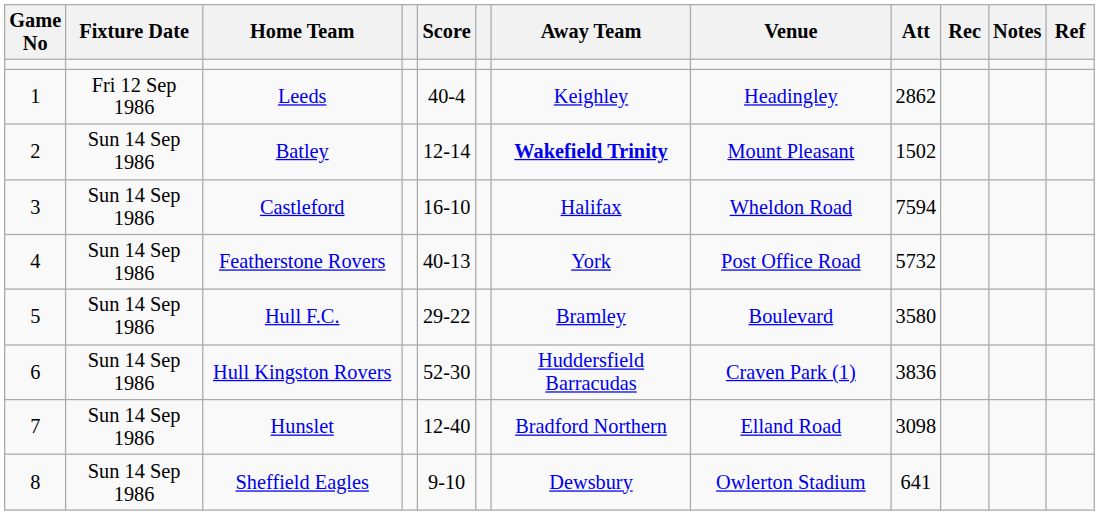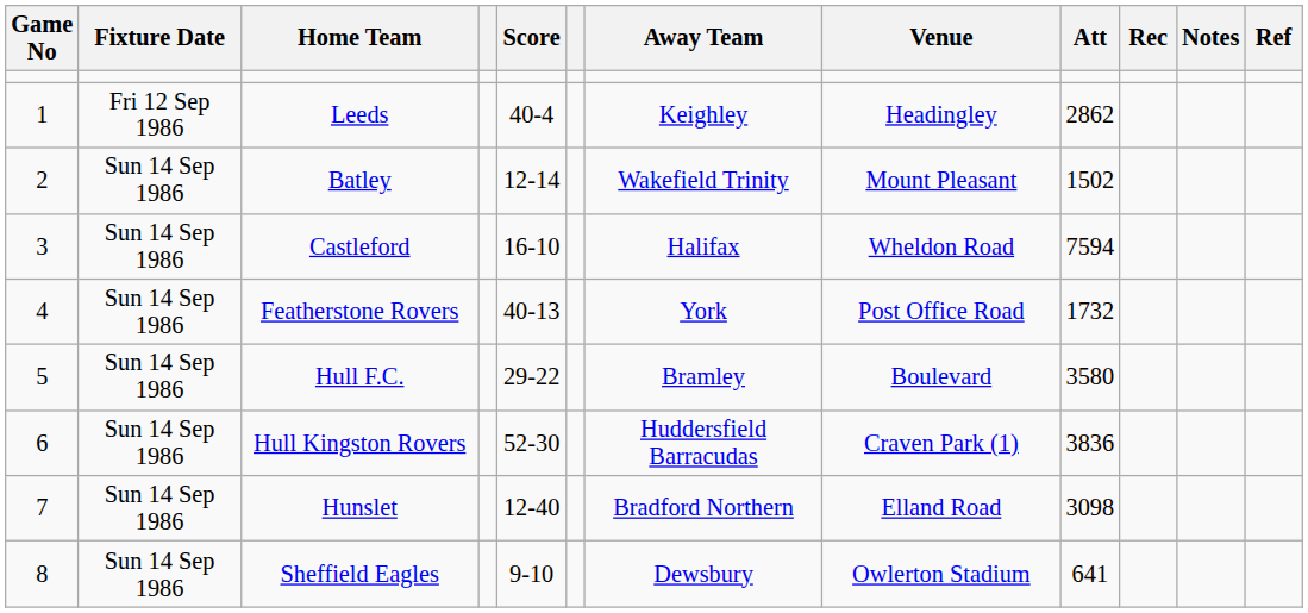Batley | Away Team: bold -> normal
Featherstone Rovers | Att: 5732 -> 1732
